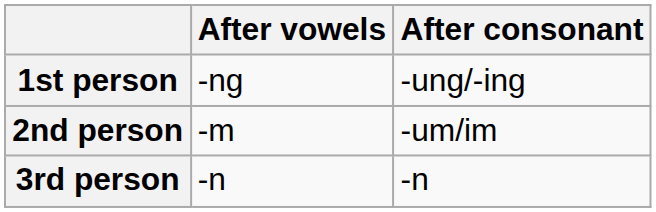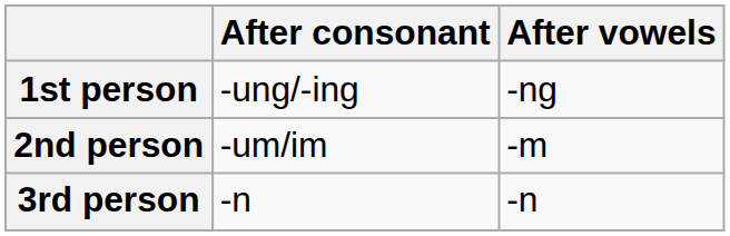columns swapped: After consonant <-> After vowels
